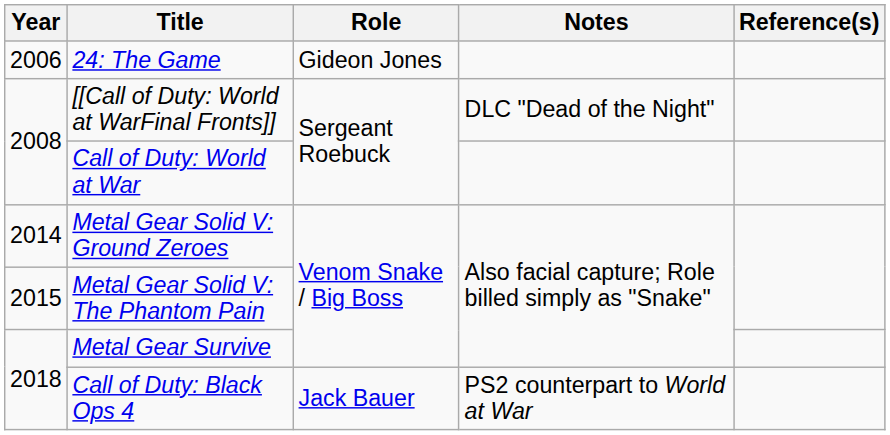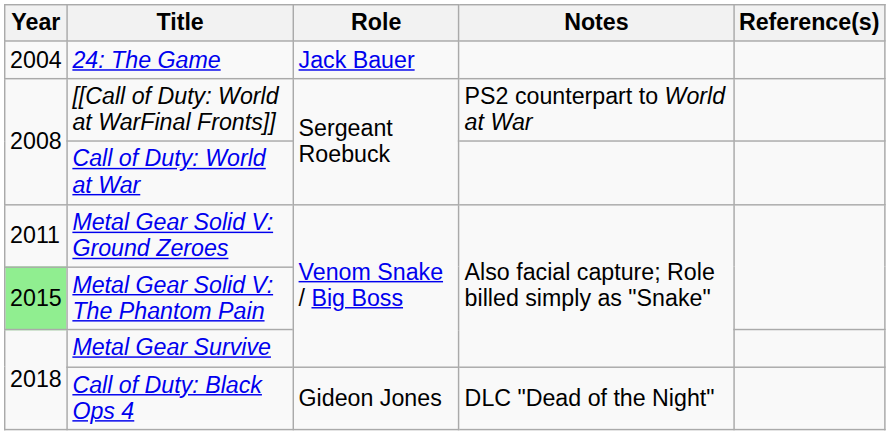24: The Game | Year: 2006 -> 2004
24: The Game | Role: Gideon Jones -> Jack Bauer
[[Call of Duty: World at WarFinal Fronts]] | Notes: DLC "Dead of the Night" -> PS2 counterpart to World at War
Metal Gear Solid V: Ground Zeroes | Year: 2014 -> 2011
Metal Gear Solid V: The Phantom Pain | Year: no background -> lightgreen background
Call of Duty: Black Ops 4 | Role: Jack Bauer -> Gideon Jones
Call of Duty: Black Ops 4 | Notes: PS2 counterpart to World at War -> DLC "Dead of the Night"
